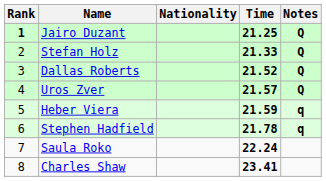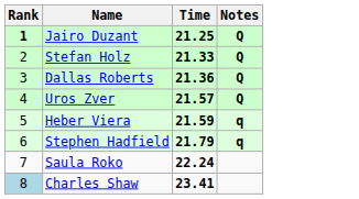- column: Nationality
Dallas Roberts | Time: 21.52 -> 21.36
Stephen Hadfield | Time: 21.78 -> 21.79
Charles Shaw | Rank: no background -> lightblue background
